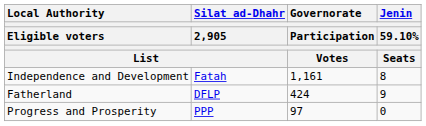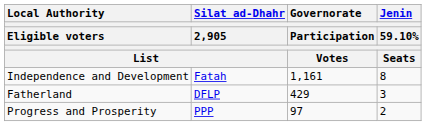Fatherland | Governorate / Participation / Votes: 424 -> 429
Fatherland | Jenin / 59.10% / Seats: 9 -> 3
Progress and Prosperity | Jenin / 59.10% / Seats: 0 -> 2
